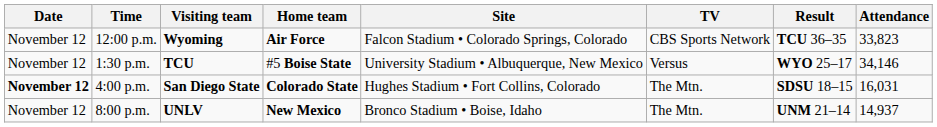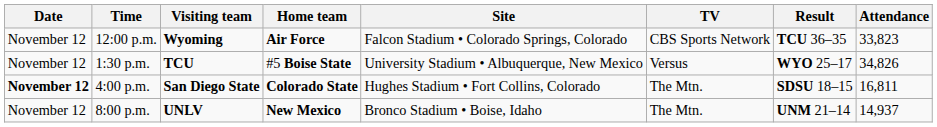1:30 p.m. | Attendance: 34,146 -> 34,826
4:00 p.m. | Attendance: 16,031 -> 16,811
